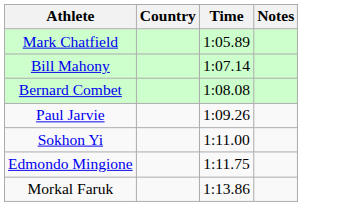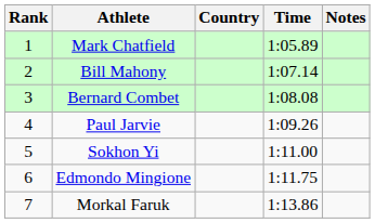+ column: Rank | 1 | 2 | 3 | 4 | 5 | 6 | 7
